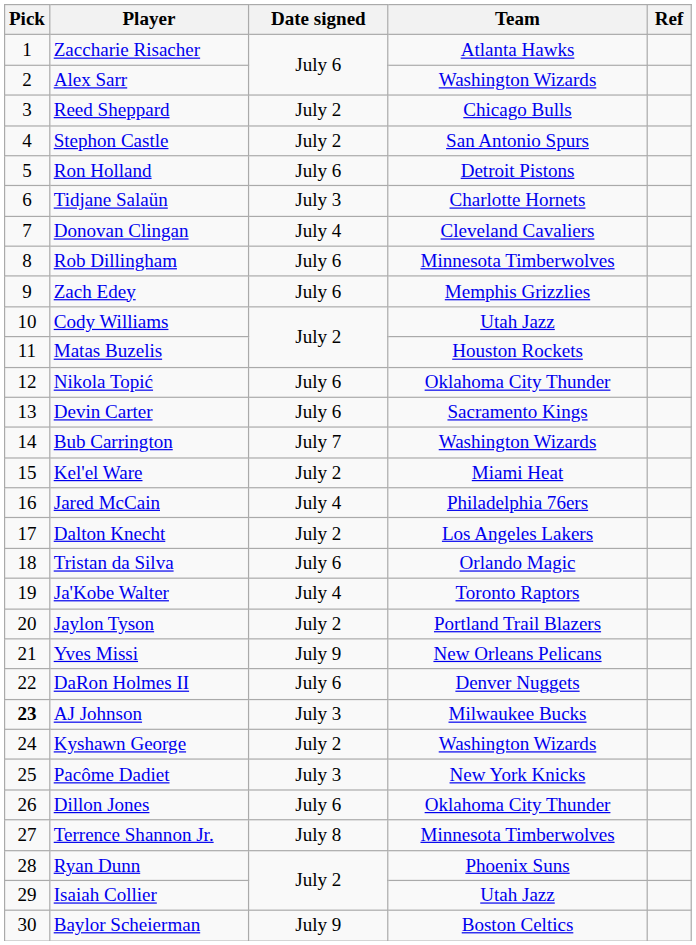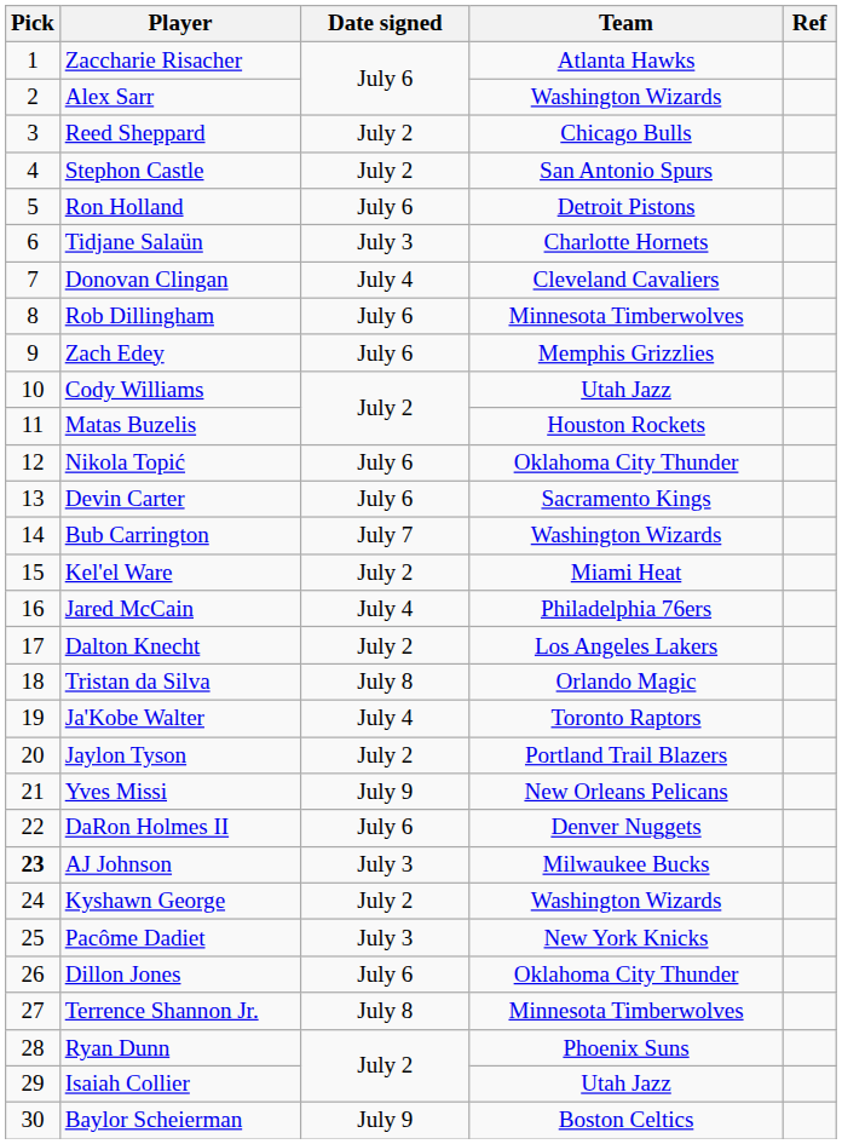Tristan da Silva | Date signed: July 6 -> July 8
